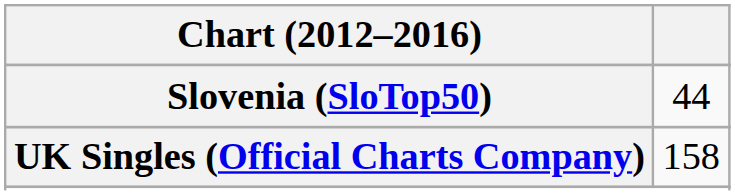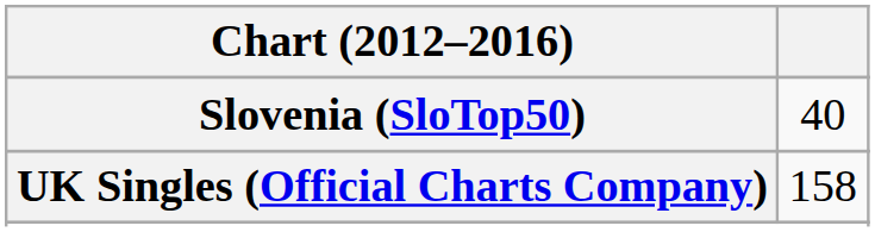Slovenia (SloTop50) | column 2: 44 -> 40
